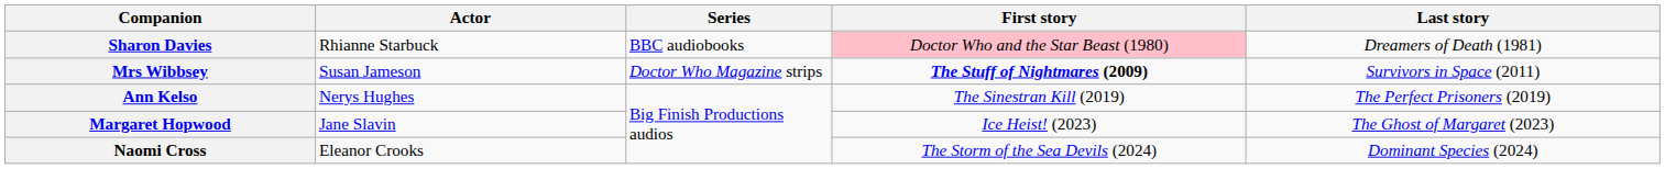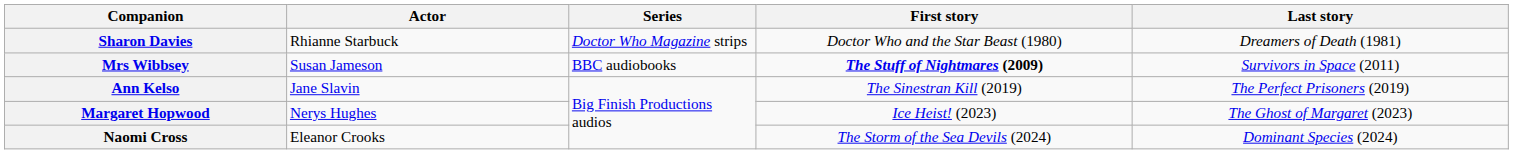Sharon Davies | Series: BBC audiobooks -> Doctor Who Magazine strips
Sharon Davies | First story: pink background -> no background
Mrs Wibbsey | Series: Doctor Who Magazine strips -> BBC audiobooks
Ann Kelso | Actor: Nerys Hughes -> Jane Slavin
Margaret Hopwood | Actor: Jane Slavin -> Nerys Hughes
